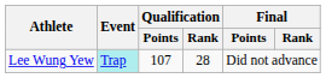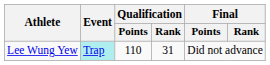Lee Wung Yew | Qualification / Points: 107 -> 110
Lee Wung Yew | Qualification / Rank: 28 -> 31
